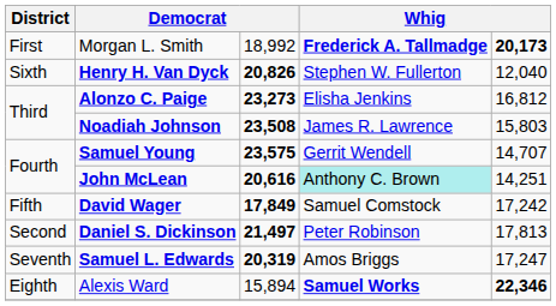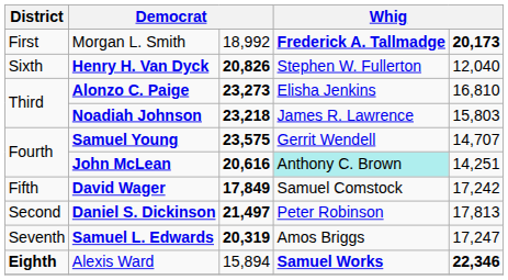Alonzo C. Paige | column 5: 16,812 -> 16,810
Noadiah Johnson | column 3: 23,508 -> 23,218
Alexis Ward | District: normal -> bold
